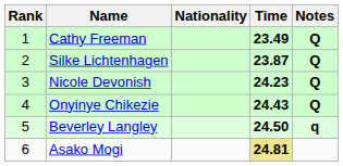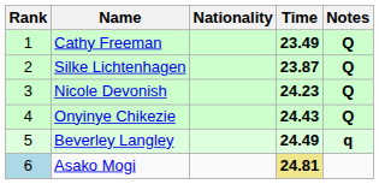Beverley Langley | Time: 24.50 -> 24.49
Asako Mogi | Rank: no background -> lightblue background
